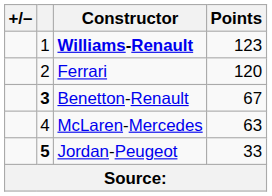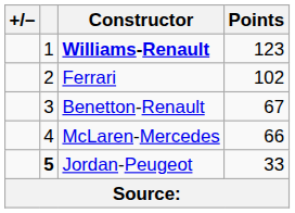Ferrari | Points: 120 -> 102
Benetton-Renault | column 2: bold -> normal
McLaren-Mercedes | Points: 63 -> 66
